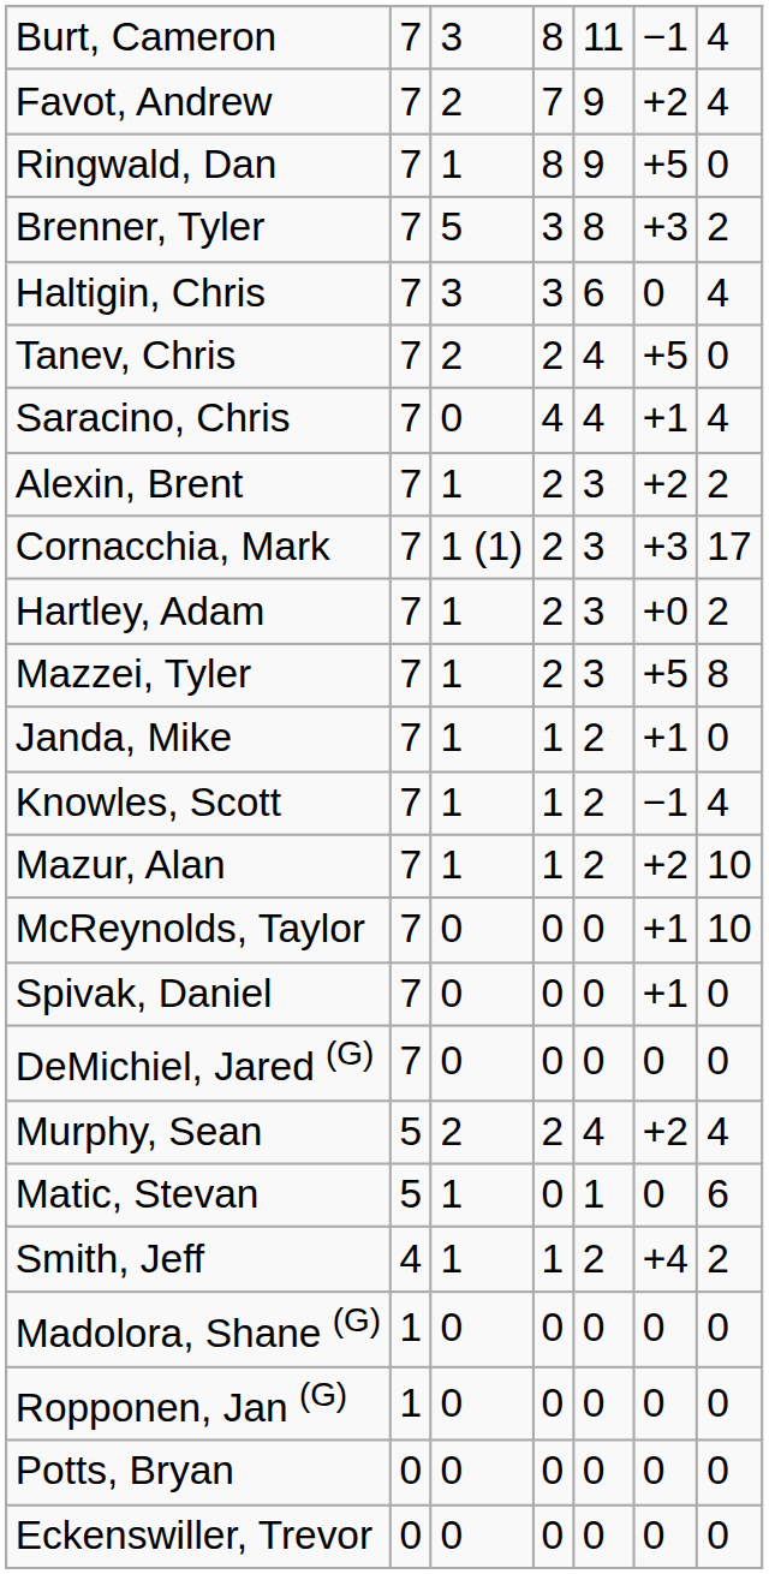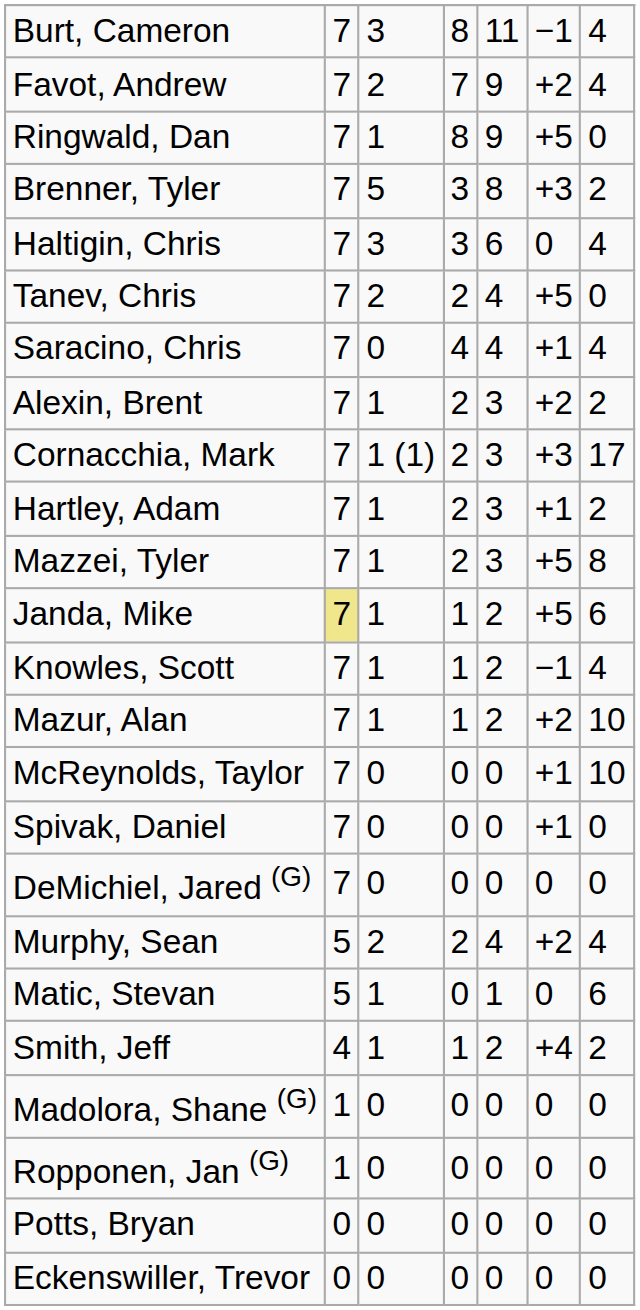Hartley, Adam | column 6: +0 -> +1
Janda, Mike | column 2: no background -> khaki background
Janda, Mike | column 6: +1 -> +5
Janda, Mike | column 7: 0 -> 6
